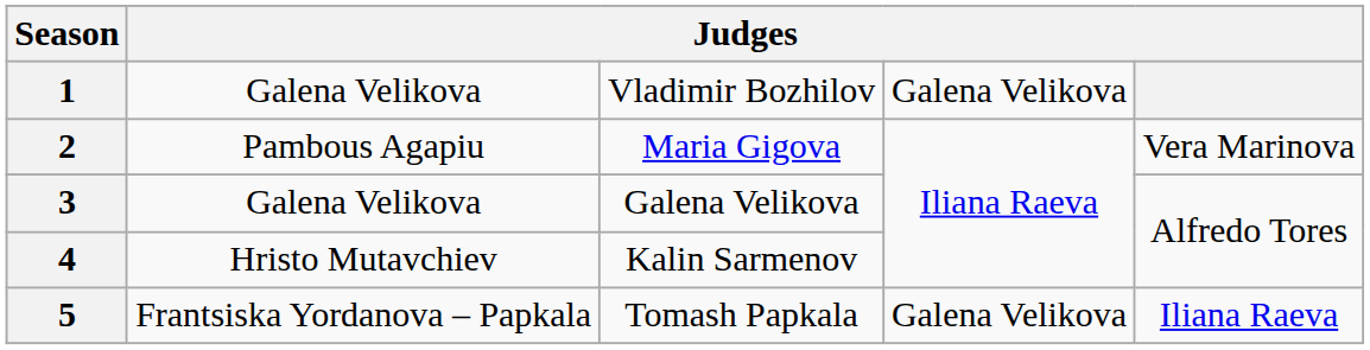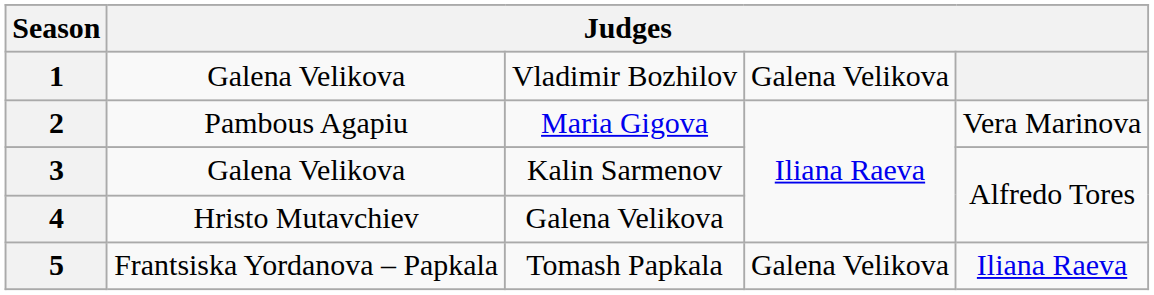3 | column 3: Galena Velikova -> Kalin Sarmenov
4 | column 3: Kalin Sarmenov -> Galena Velikova
